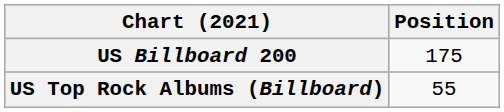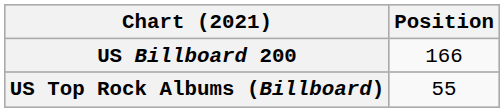US Billboard 200 | Position: 175 -> 166
